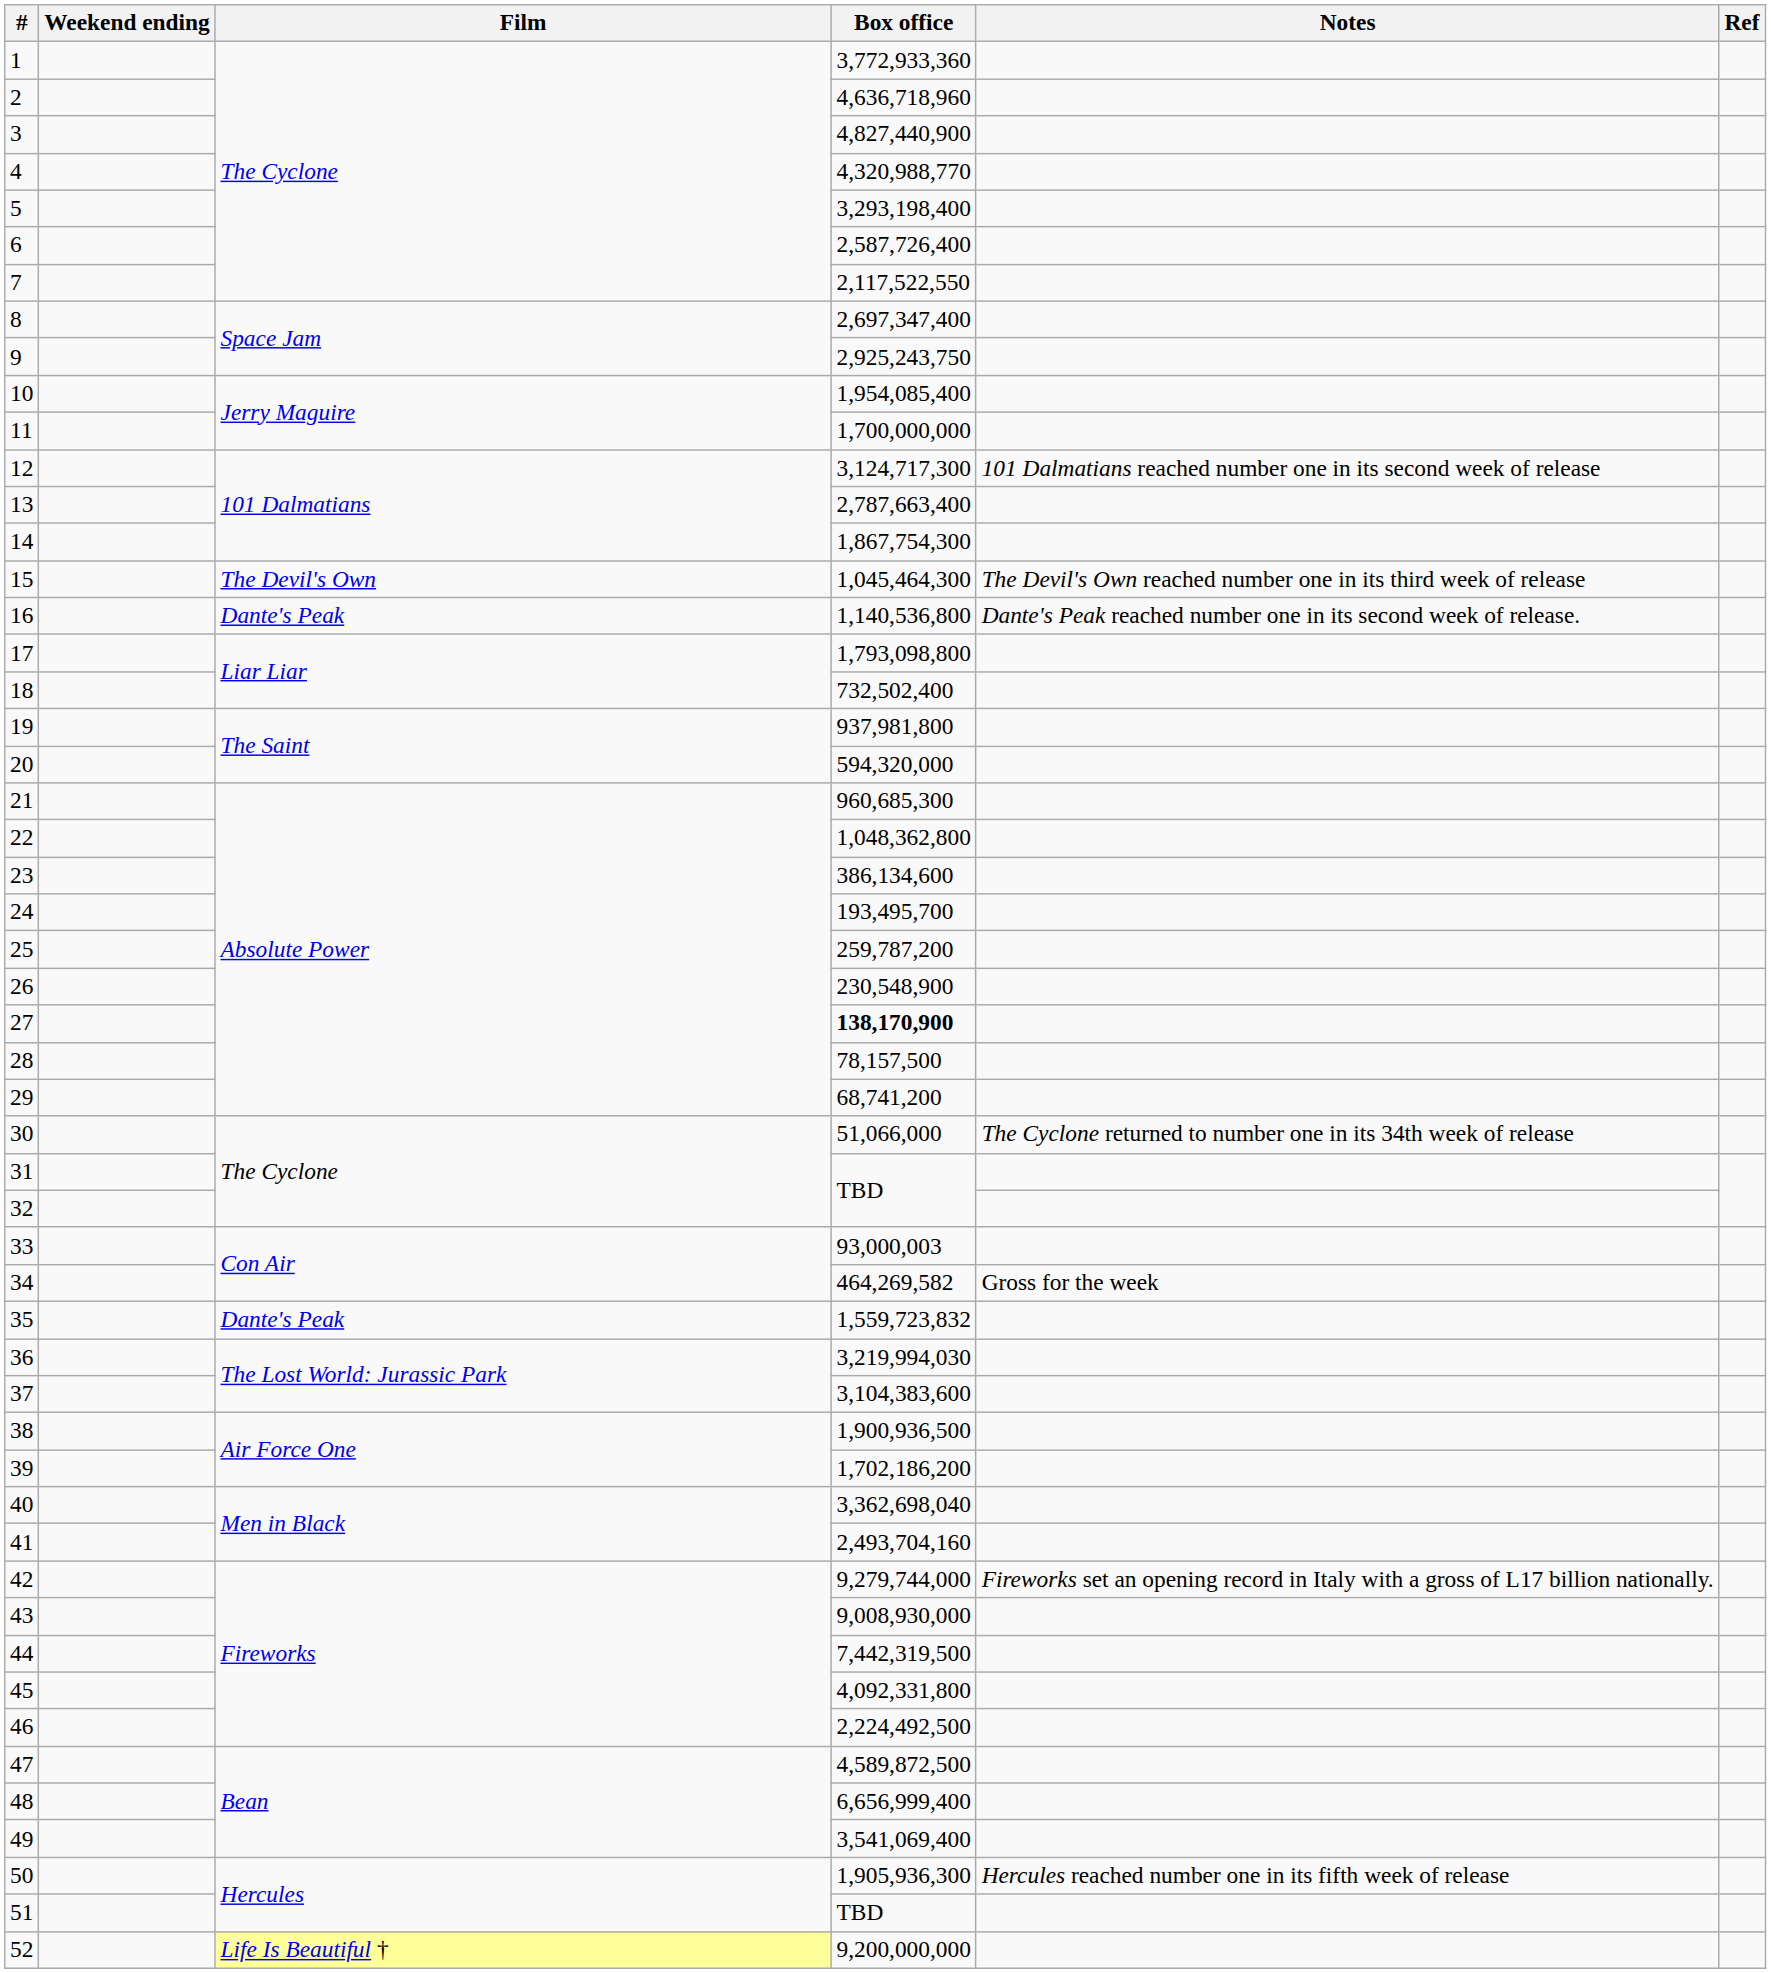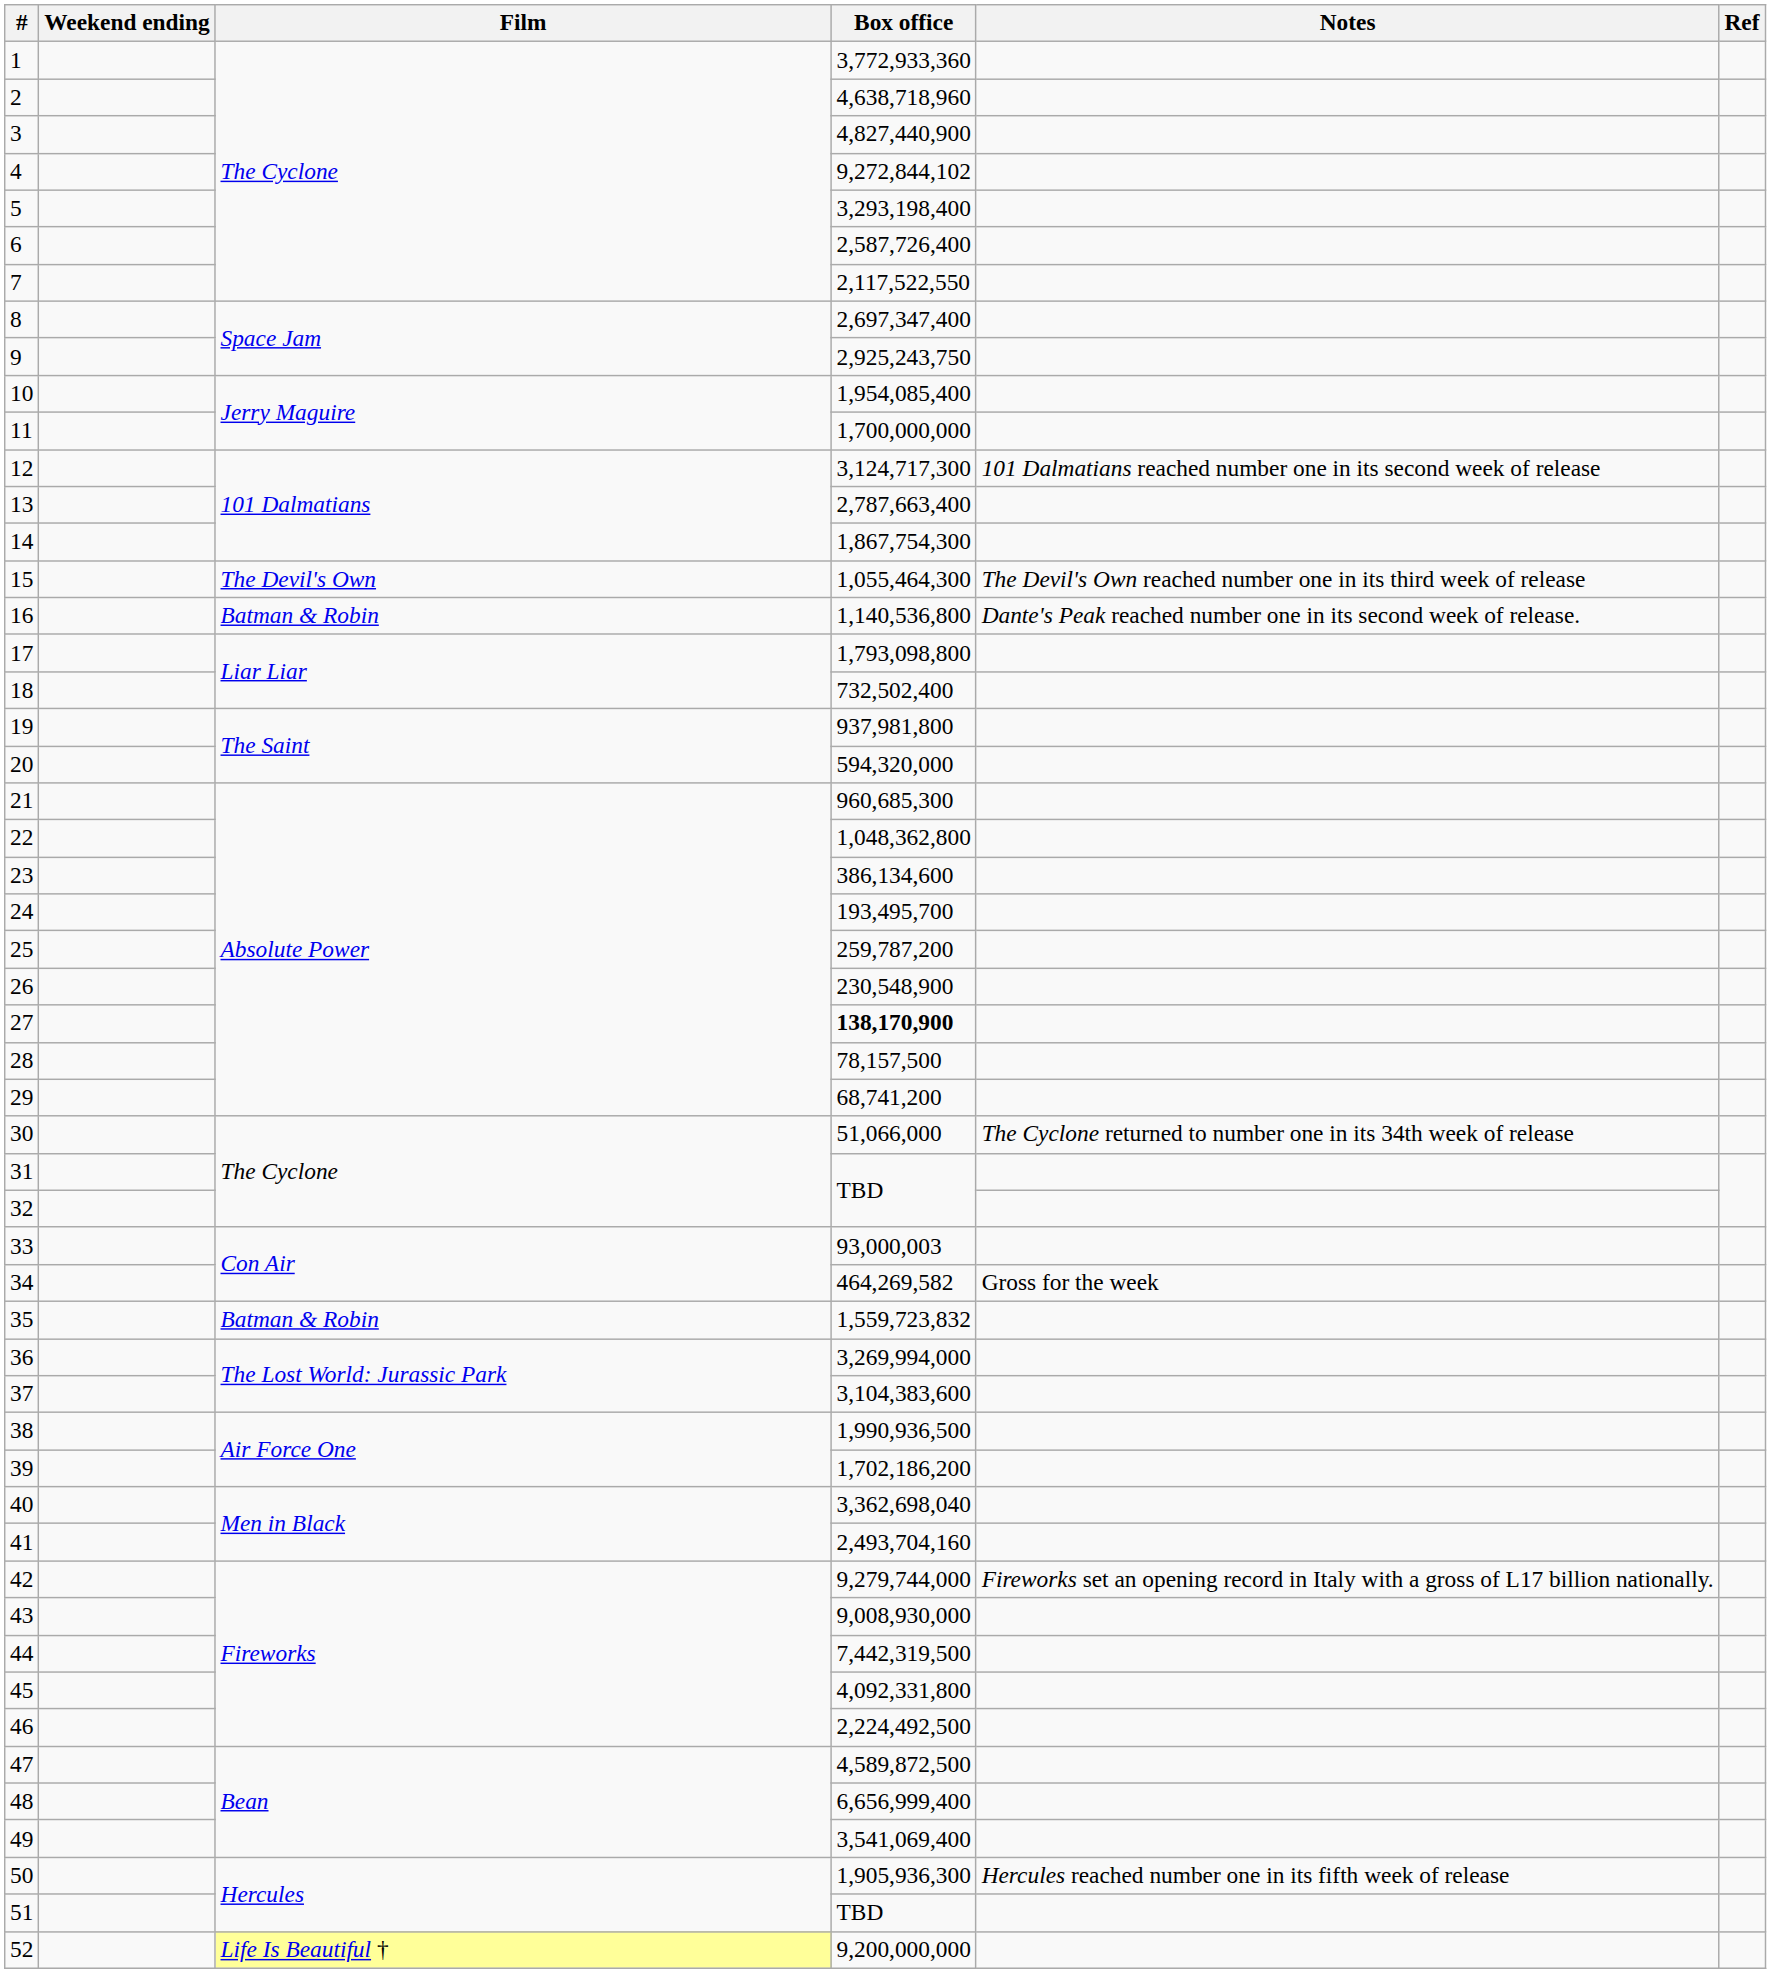2 | Box office: 4,636,718,960 -> 4,638,718,960
4 | Box office: 4,320,988,770 -> 9,272,844,102
15 | Box office: 1,045,464,300 -> 1,055,464,300
16 | Film: Dante's Peak -> Batman & Robin
35 | Film: Dante's Peak -> Batman & Robin
36 | Box office: 3,219,994,030 -> 3,269,994,000
38 | Box office: 1,900,936,500 -> 1,990,936,500
